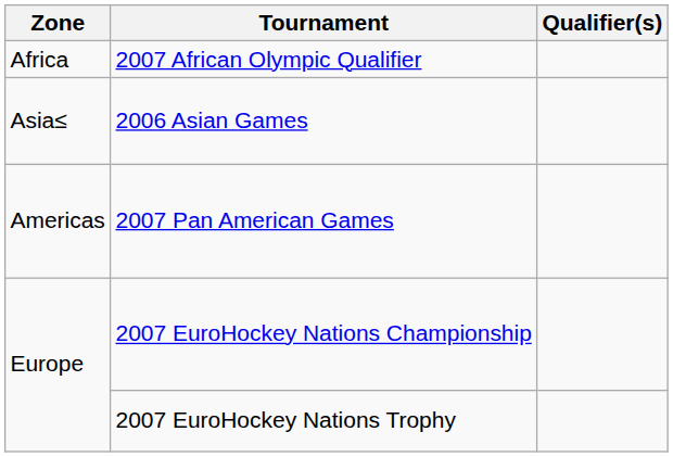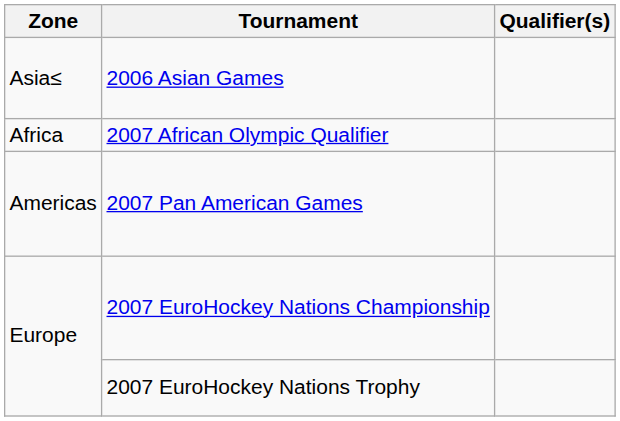rows swapped: 2006 Asian Games <-> 2007 African Olympic Qualifier
